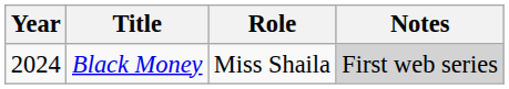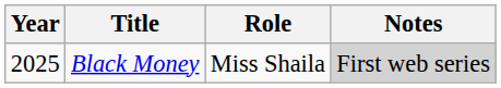Black Money | Year: 2024 -> 2025
